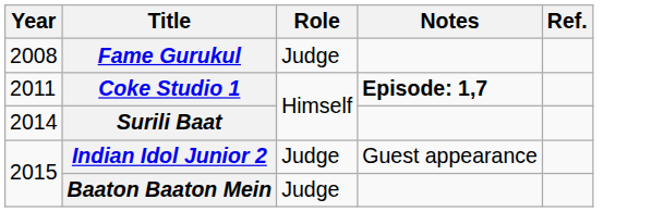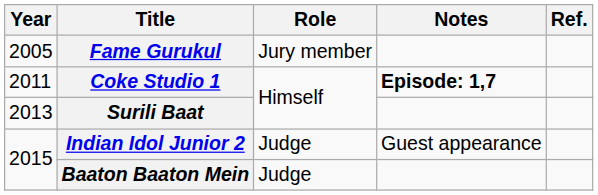Fame Gurukul | Year: 2008 -> 2005
Fame Gurukul | Role: Judge -> Jury member
Surili Baat | Year: 2014 -> 2013
